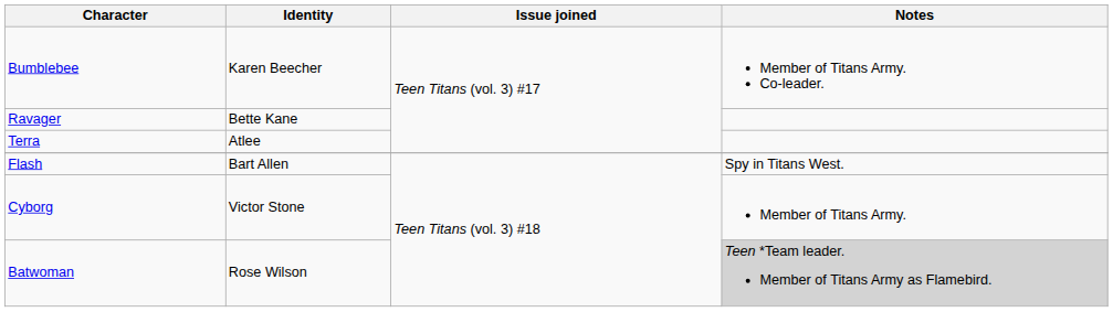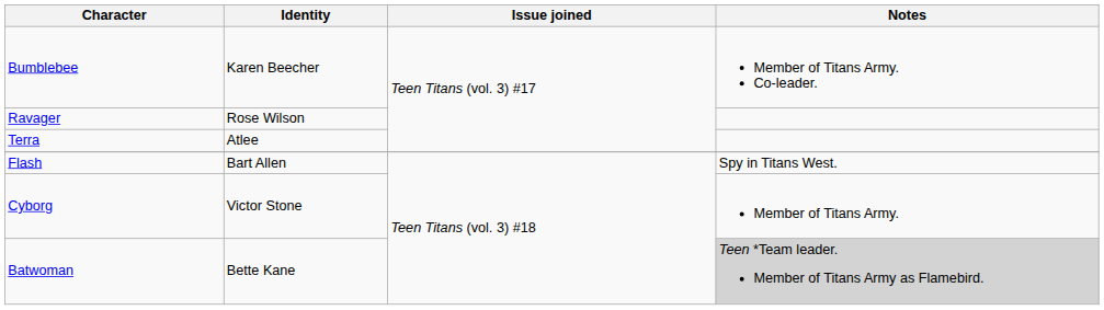Ravager | Identity: Bette Kane -> Rose Wilson
Batwoman | Identity: Rose Wilson -> Bette Kane
